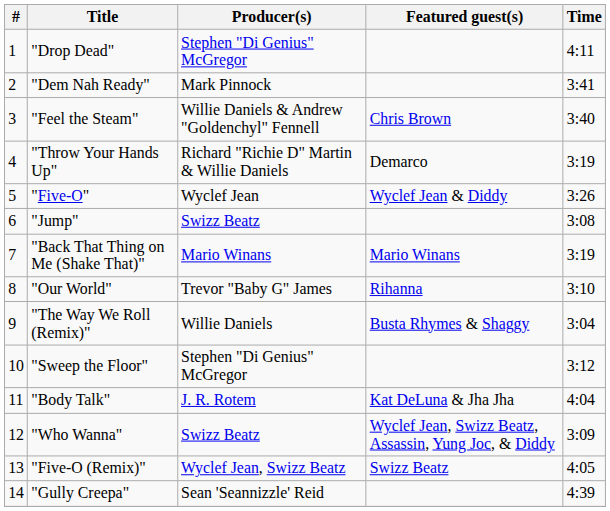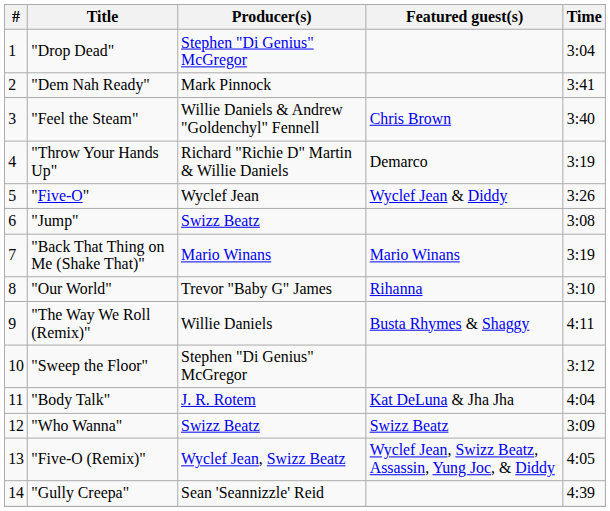"Drop Dead" | Time: 4:11 -> 3:04
"The Way We Roll (Remix)" | Time: 3:04 -> 4:11
"Who Wanna" | Featured guest(s): Wyclef Jean, Swizz Beatz, Assassin, Yung Joc, & Diddy -> Swizz Beatz
"Five-O (Remix)" | Featured guest(s): Swizz Beatz -> Wyclef Jean, Swizz Beatz, Assassin, Yung Joc, & Diddy
